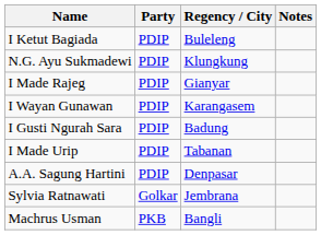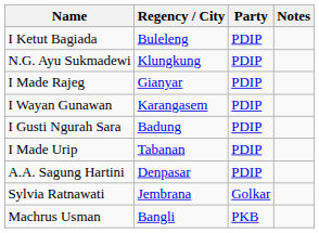columns swapped: Party <-> Regency / City
